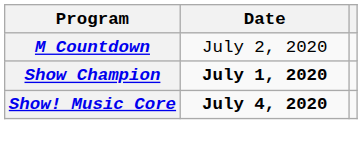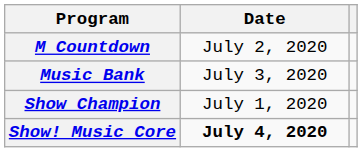+ row: Music Bank | July 3, 2020
Show Champion | Date: bold -> normal
